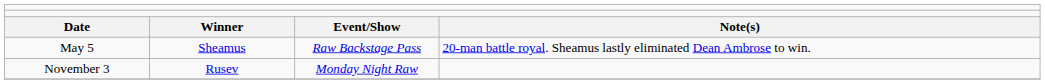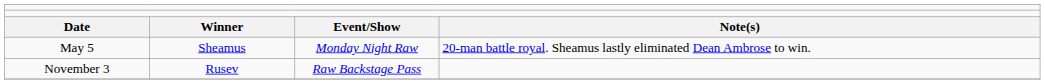May 5 | column 3: Raw Backstage Pass -> Monday Night Raw
November 3 | column 3: Monday Night Raw -> Raw Backstage Pass
